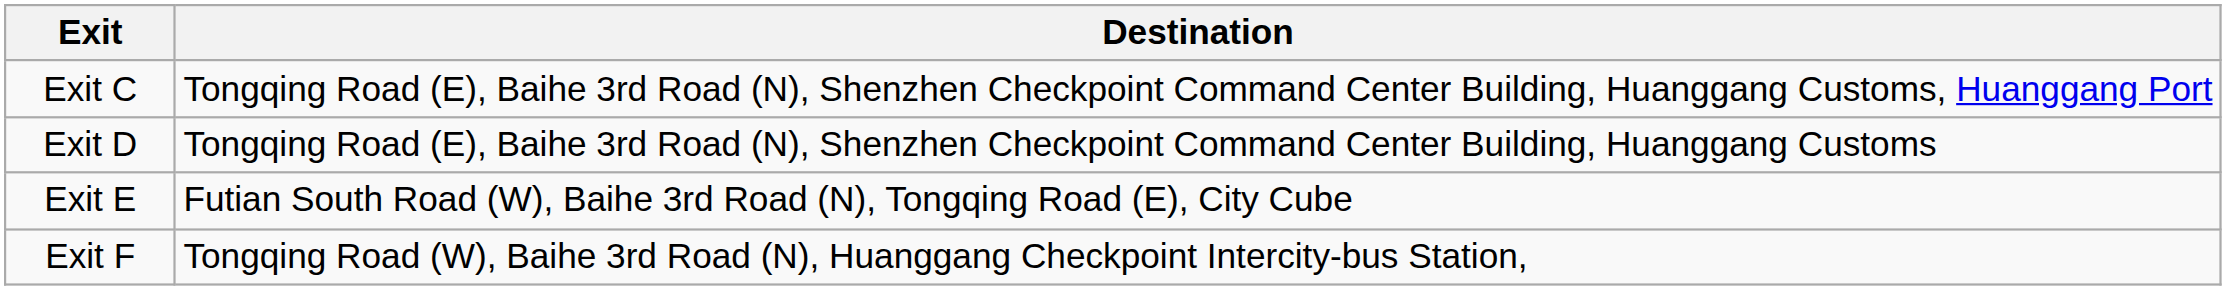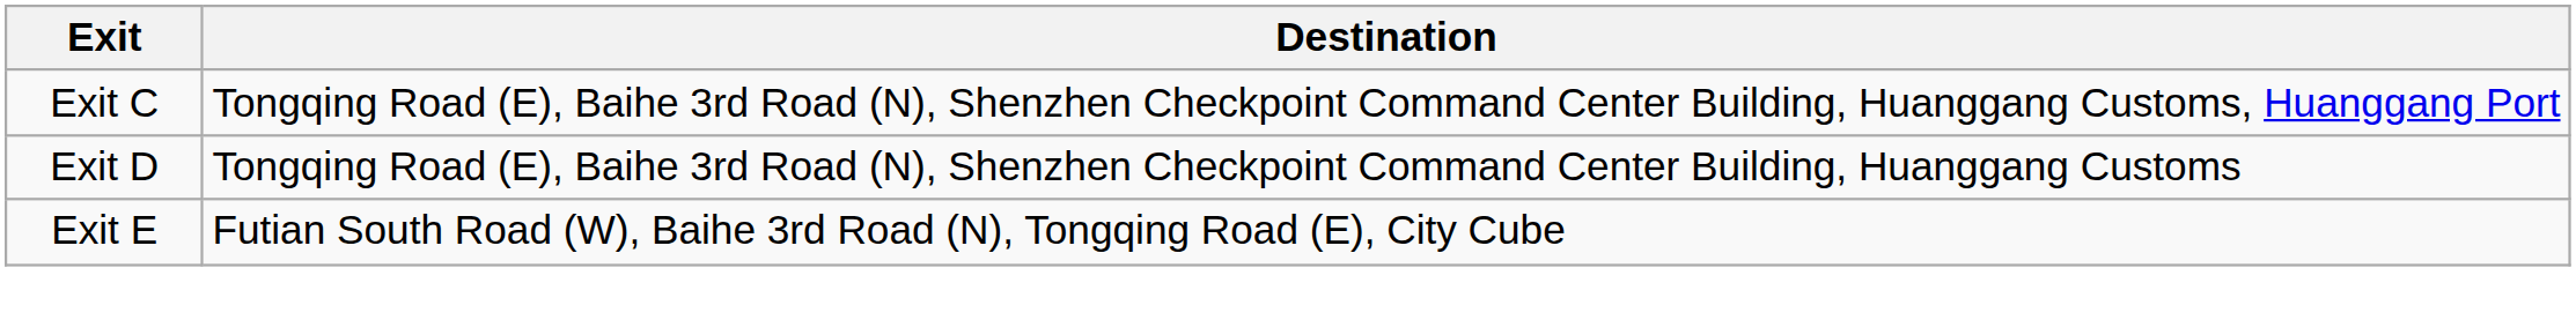- row: Exit F | Tongqing Road (W), Baihe 3rd Road (N), Huanggang Checkpoint Intercity-bus Station,
